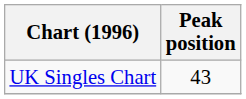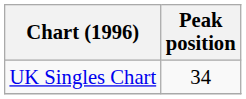UK Singles Chart | Peak position: 43 -> 34
